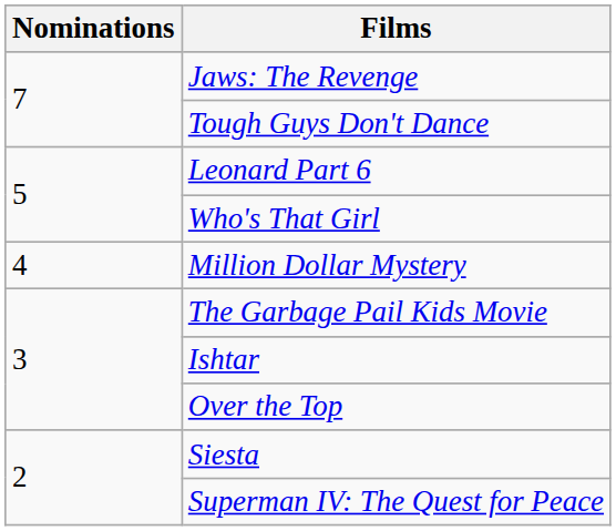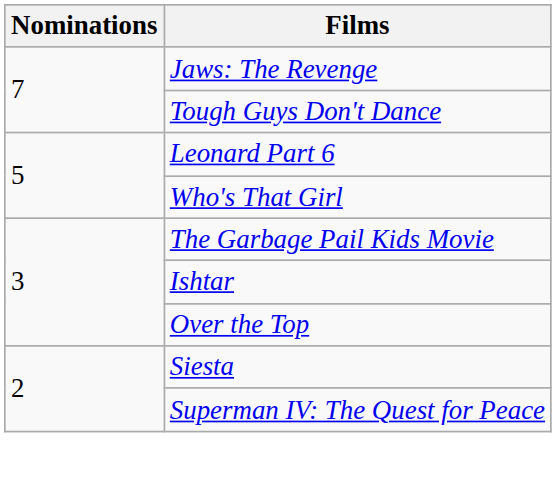- row: 4 | Million Dollar Mystery
